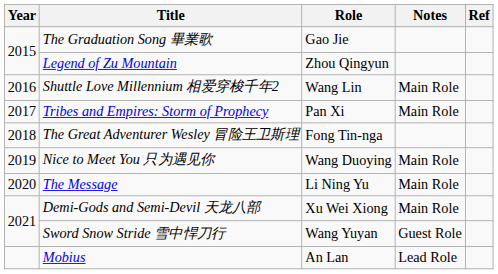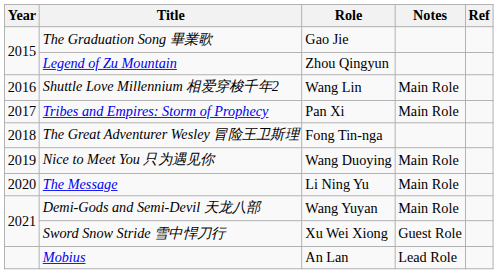Demi-Gods and Semi-Devil 天龙八部 | Role: Xu Wei Xiong -> Wang Yuyan
Sword Snow Stride 雪中悍刀行 | Role: Wang Yuyan -> Xu Wei Xiong
